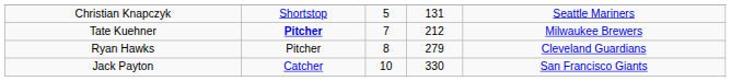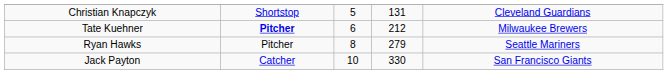Christian Knapczyk | column 5: Seattle Mariners -> Cleveland Guardians
Tate Kuehner | column 3: 7 -> 6
Ryan Hawks | column 5: Cleveland Guardians -> Seattle Mariners
